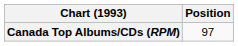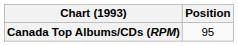Canada Top Albums/CDs (RPM) | Position: 97 -> 95
